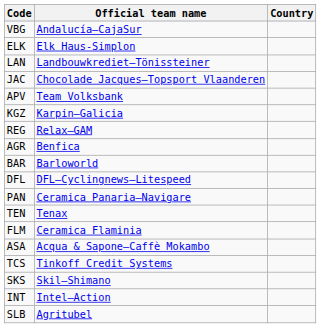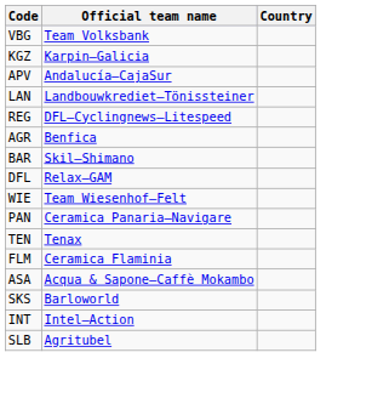VBG | Official team name: Andalucía–CajaSur -> Team Volksbank
- row: ELK | Elk Haus-Simplon
rows swapped: LAN <-> KGZ
- row: JAC | Chocolade Jacques–Topsport Vlaanderen
APV | Official team name: Team Volksbank -> Andalucía–CajaSur
REG | Official team name: Relax–GAM -> DFL–Cyclingnews–Litespeed
BAR | Official team name: Barloworld -> Skil–Shimano
DFL | Official team name: DFL–Cyclingnews–Litespeed -> Relax–GAM
+ row: WIE | Team Wiesenhof–Felt
- row: TCS | Tinkoff Credit Systems
SKS | Official team name: Skil–Shimano -> Barloworld
